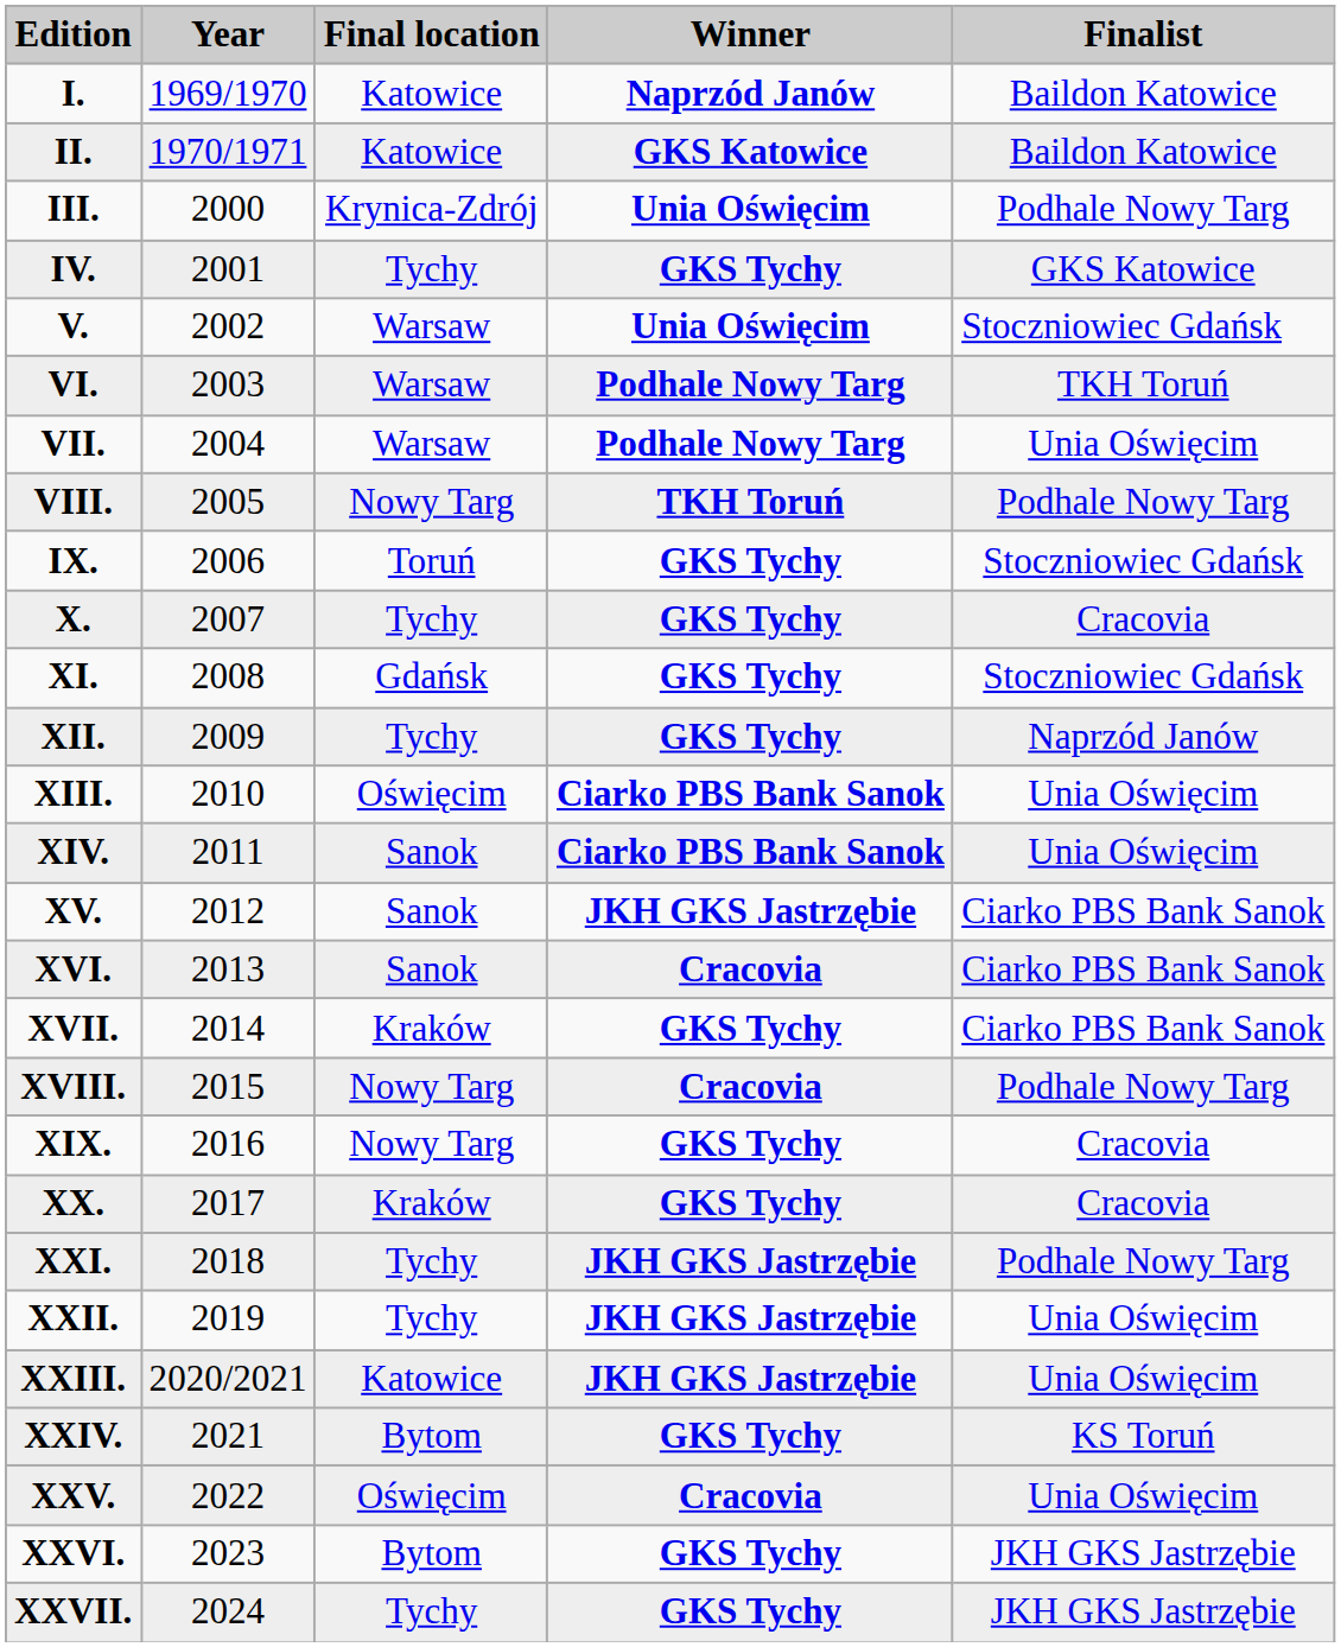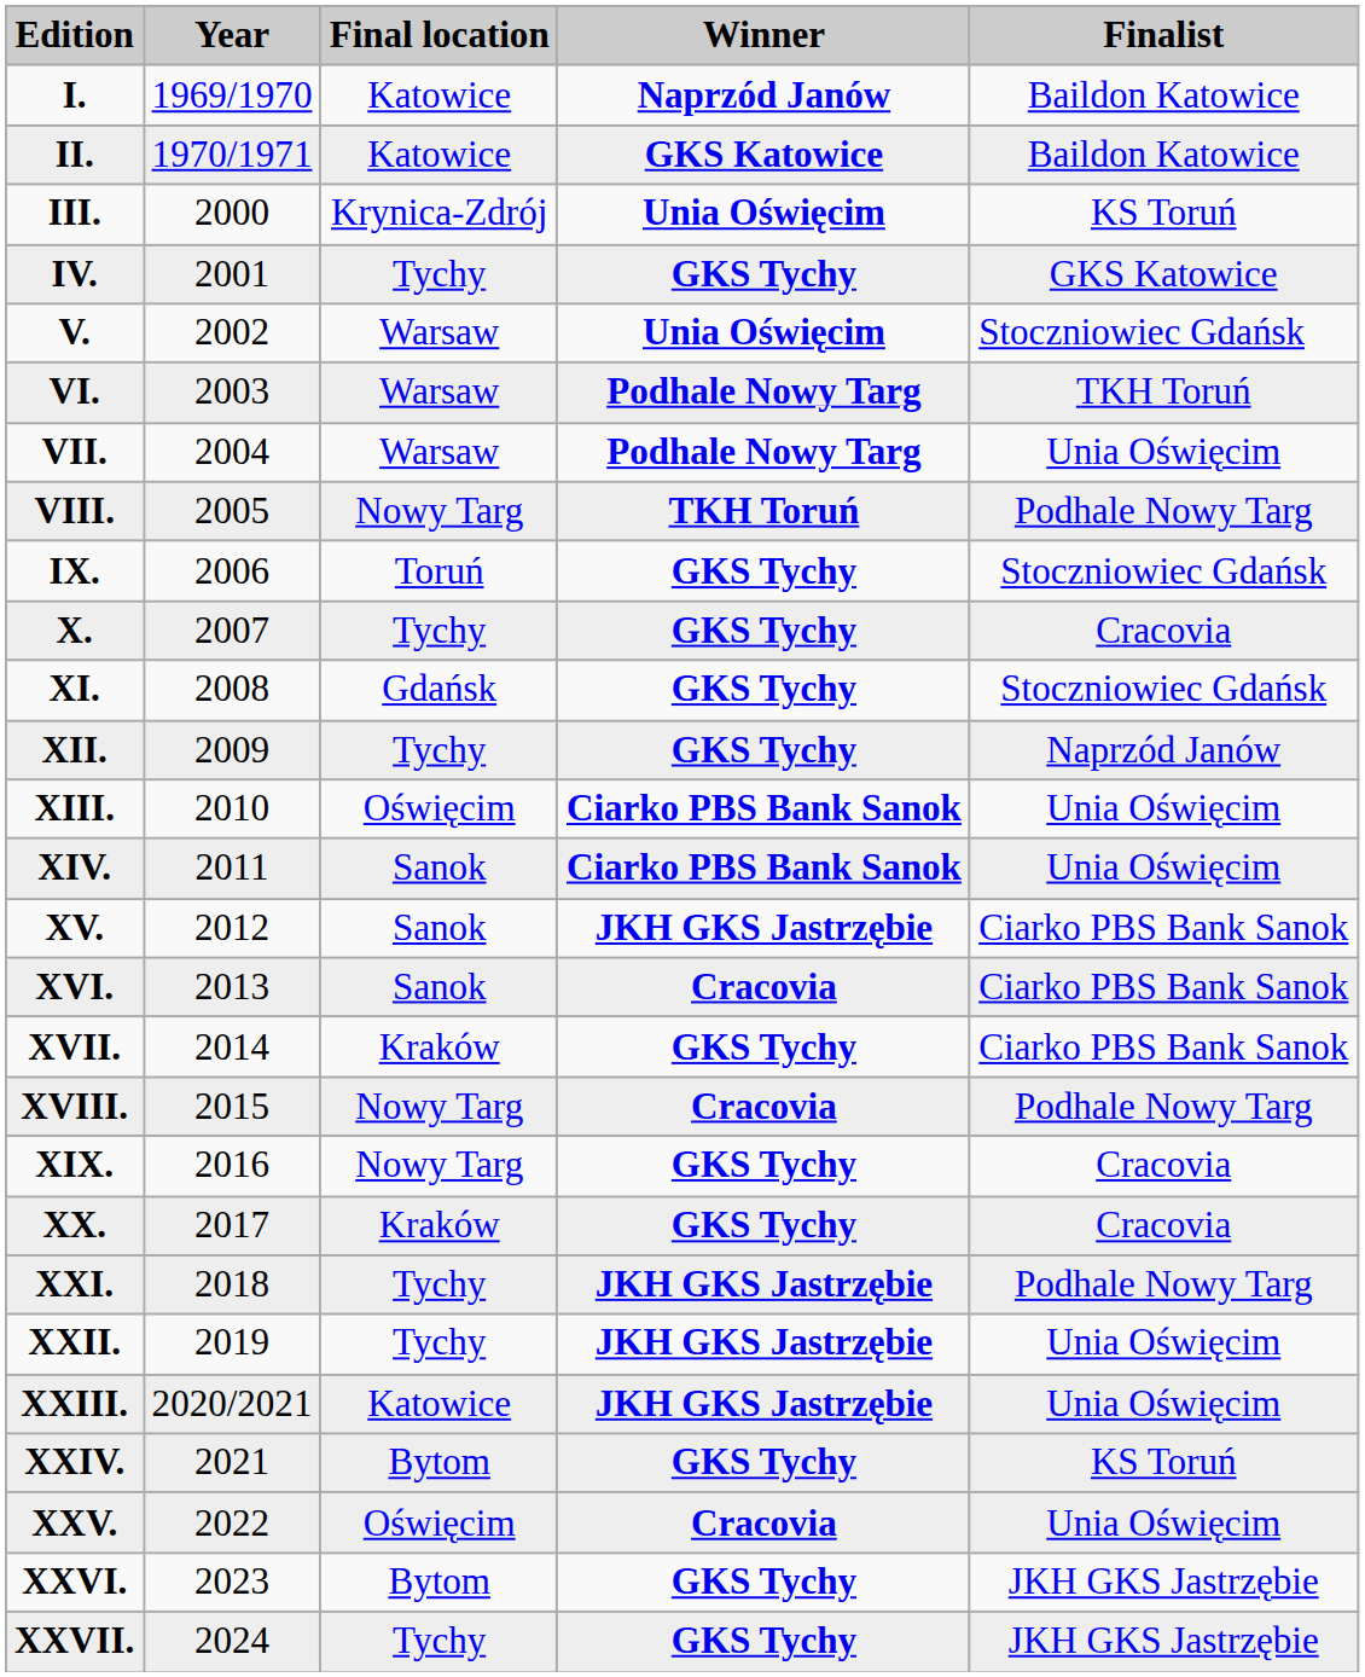III. | Finalist: Podhale Nowy Targ -> KS Toruń
